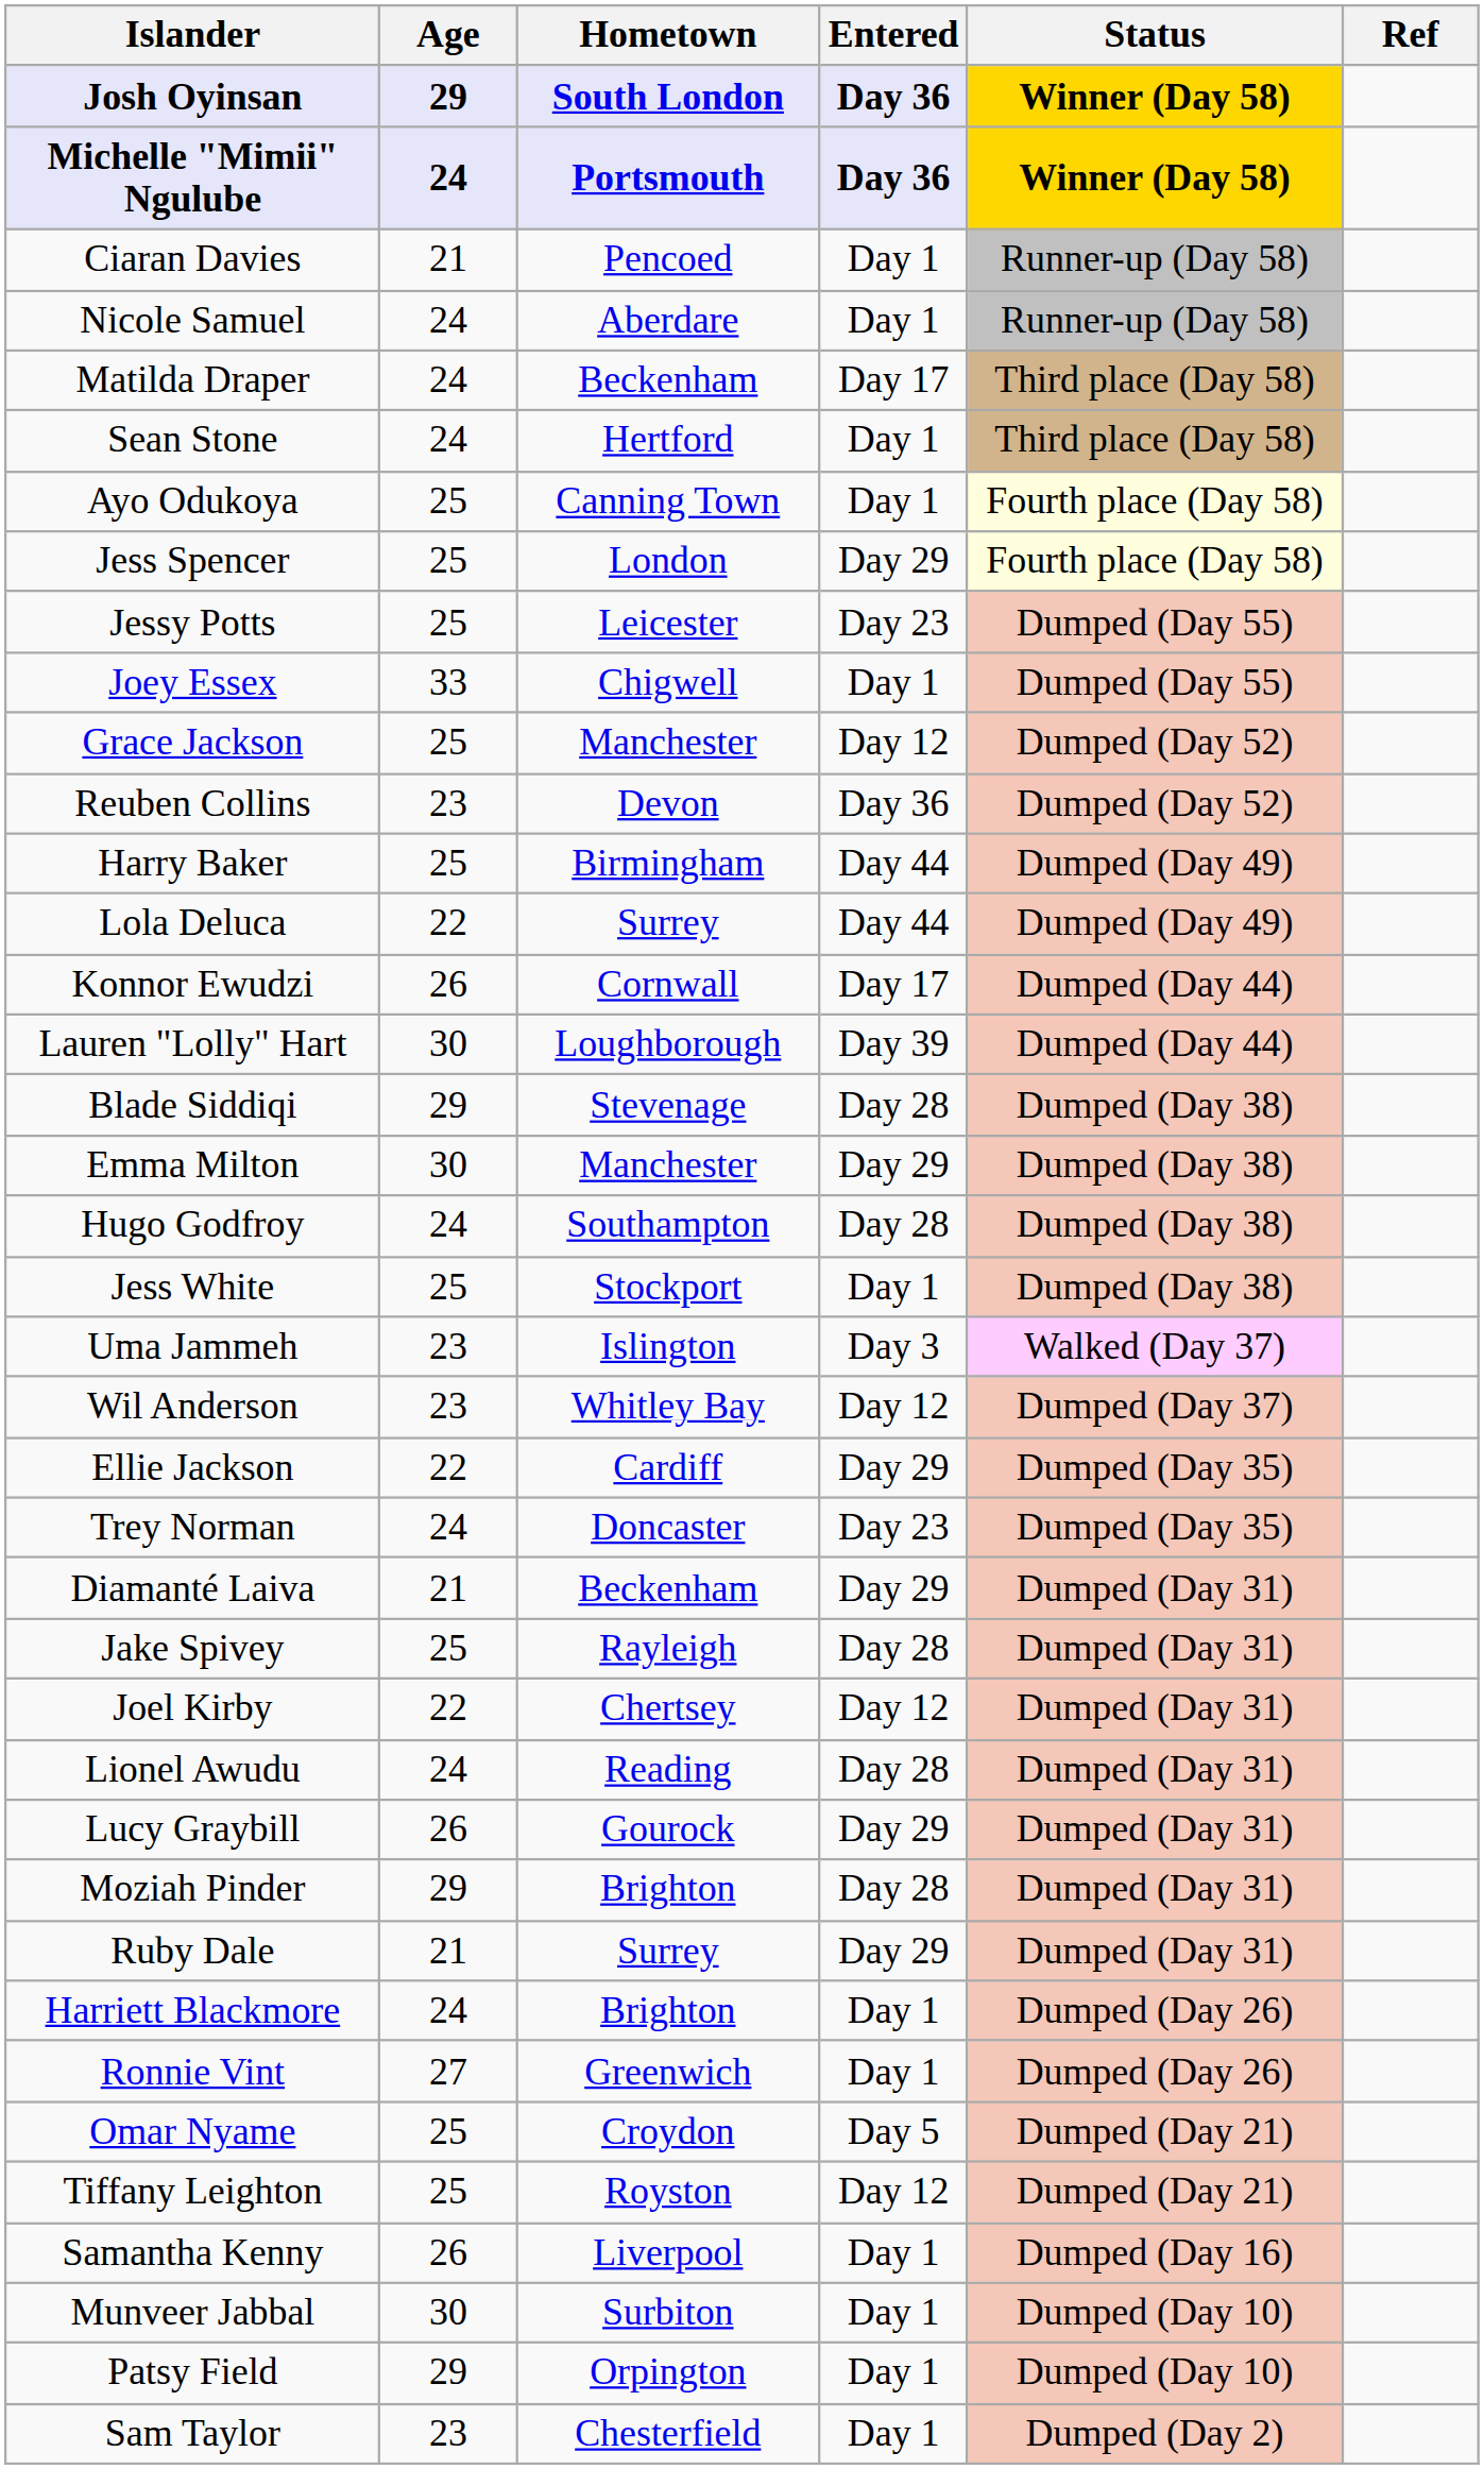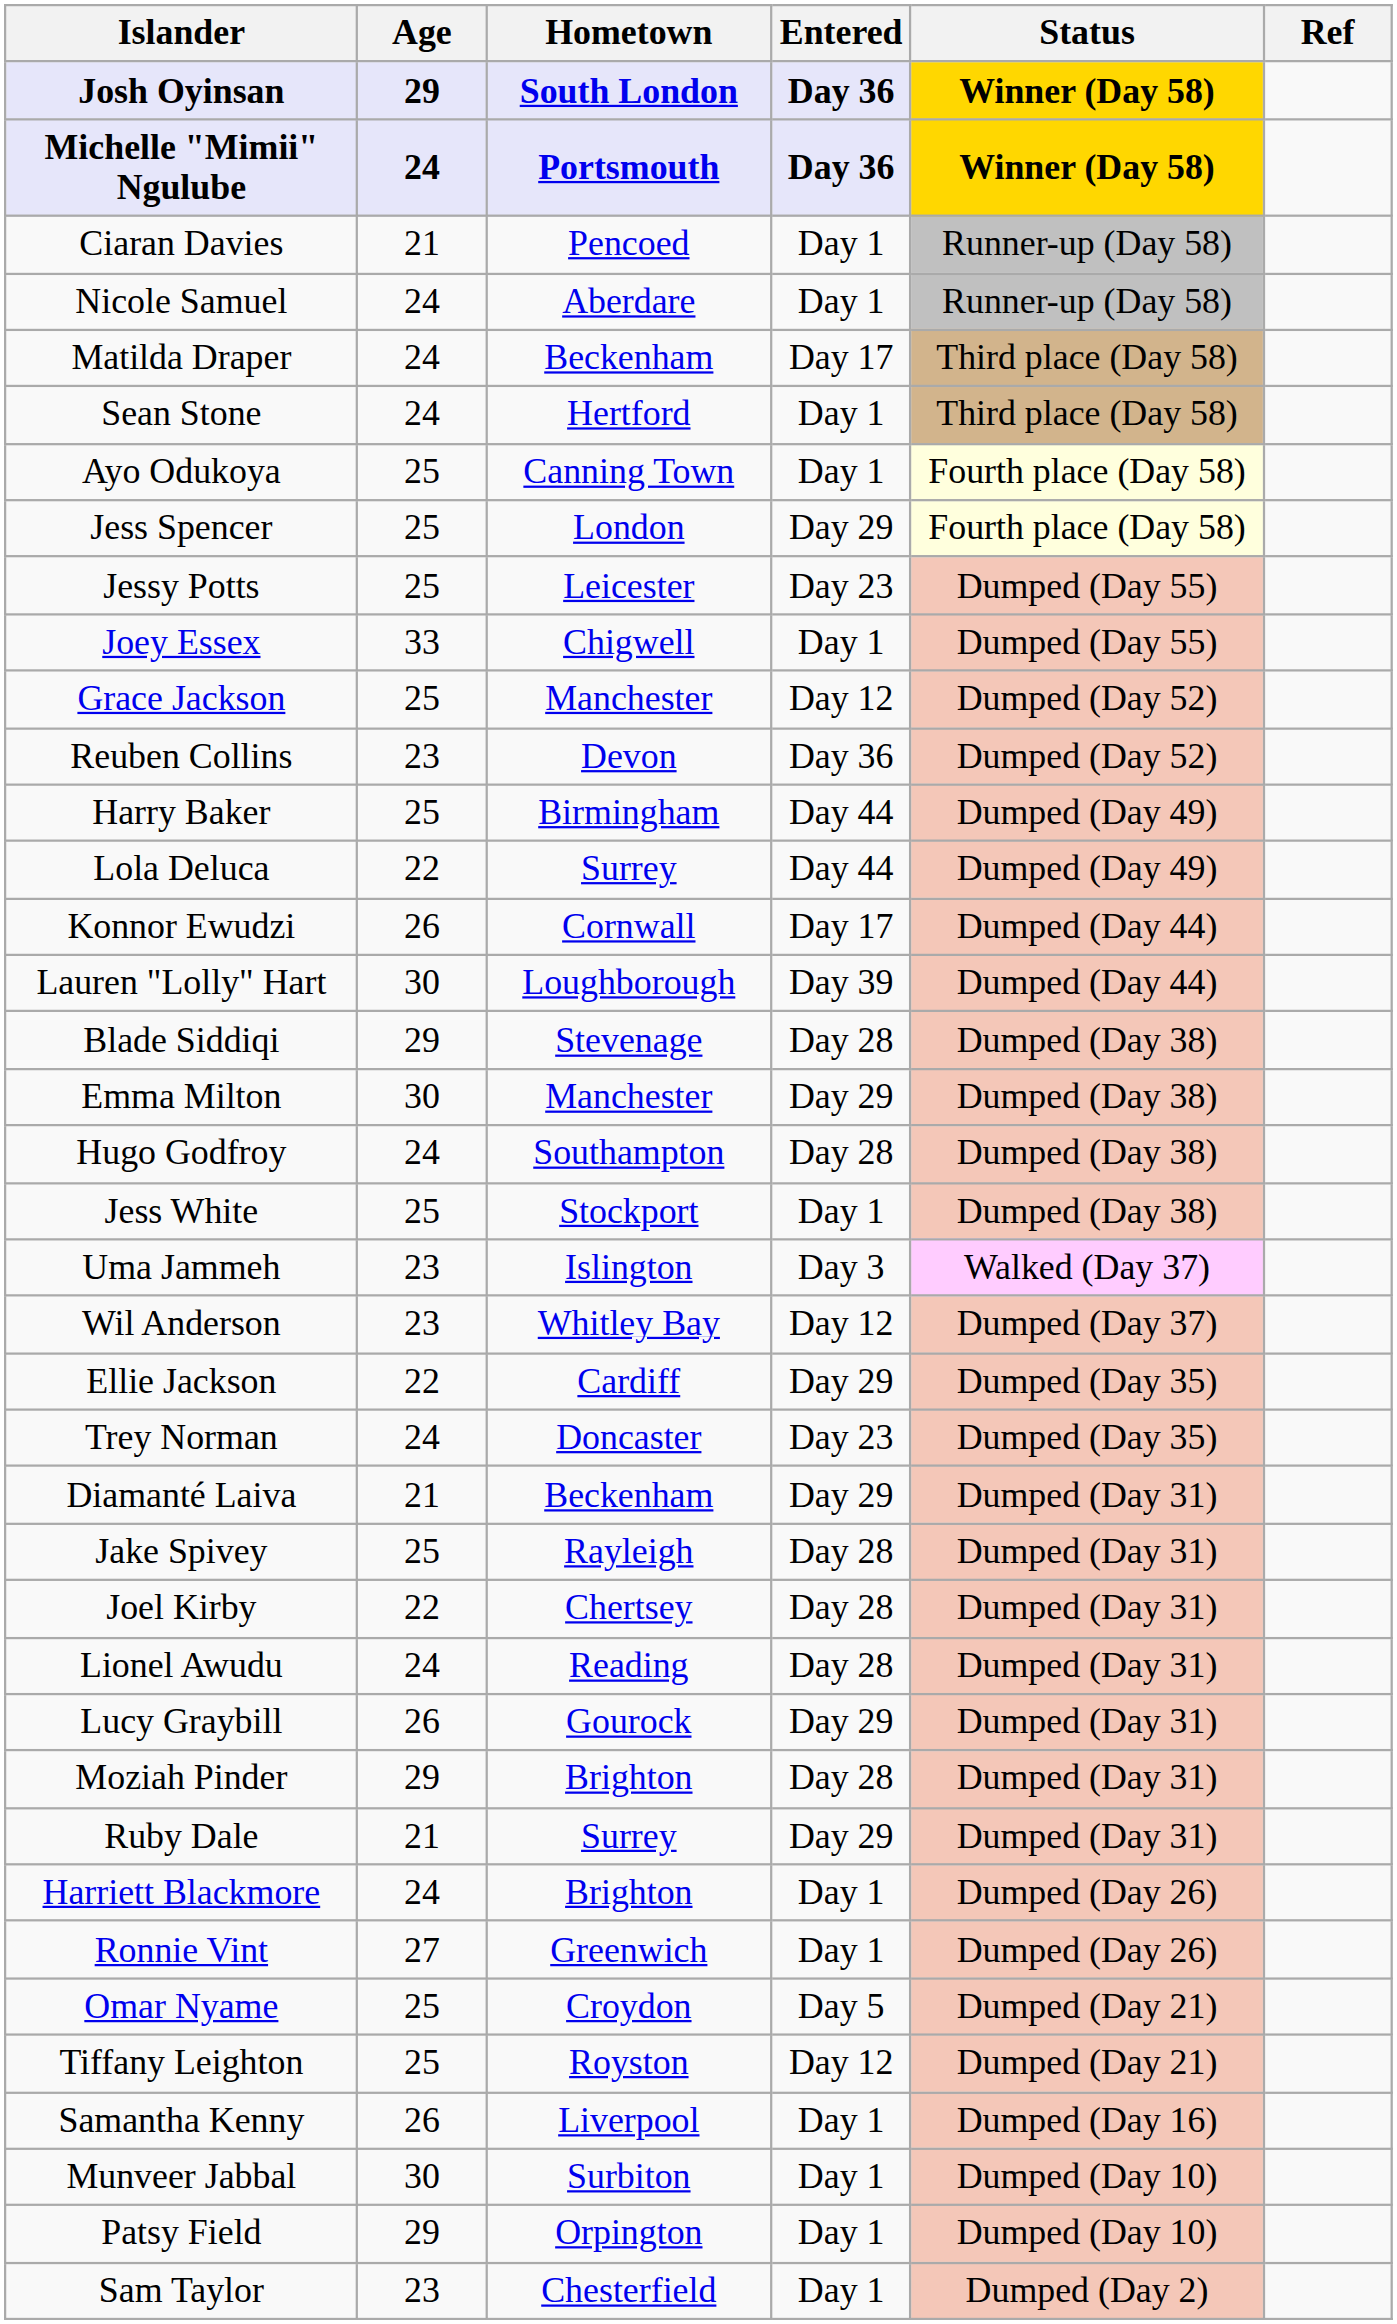Joel Kirby | Entered: Day 12 -> Day 28
